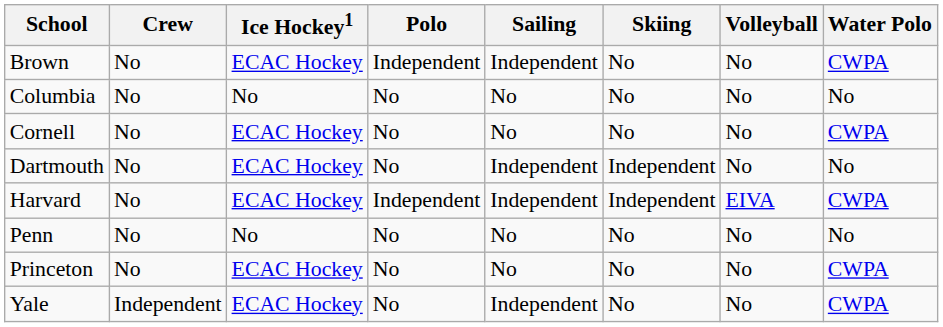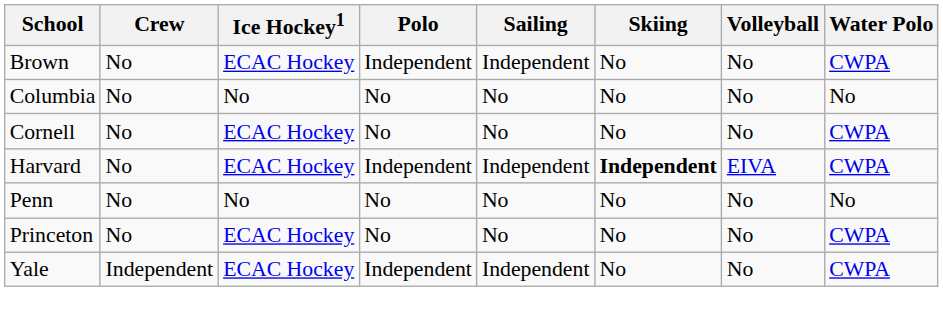- row: Dartmouth | No | ECAC Hockey | No | Independent | Independent | No | No
Harvard | Skiing: normal -> bold
Yale | Polo: No -> Independent
